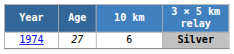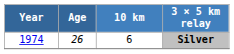Silver | Age: 27 -> 26
